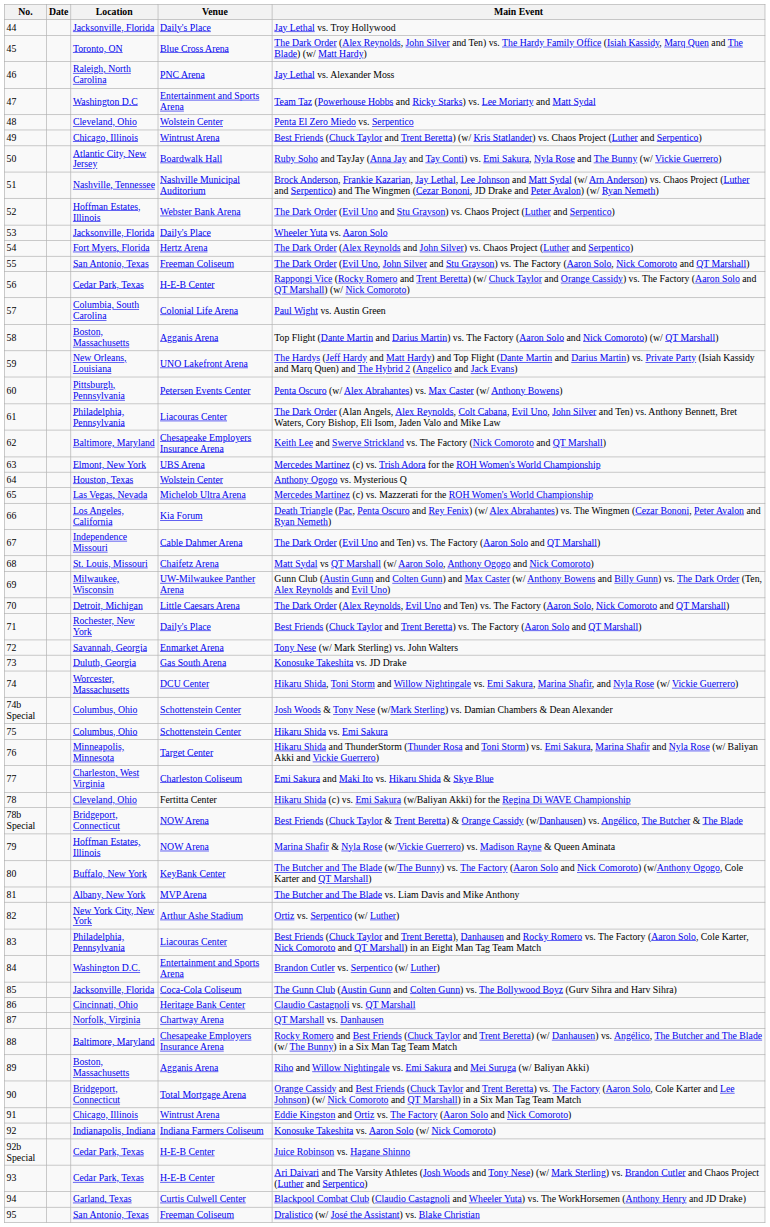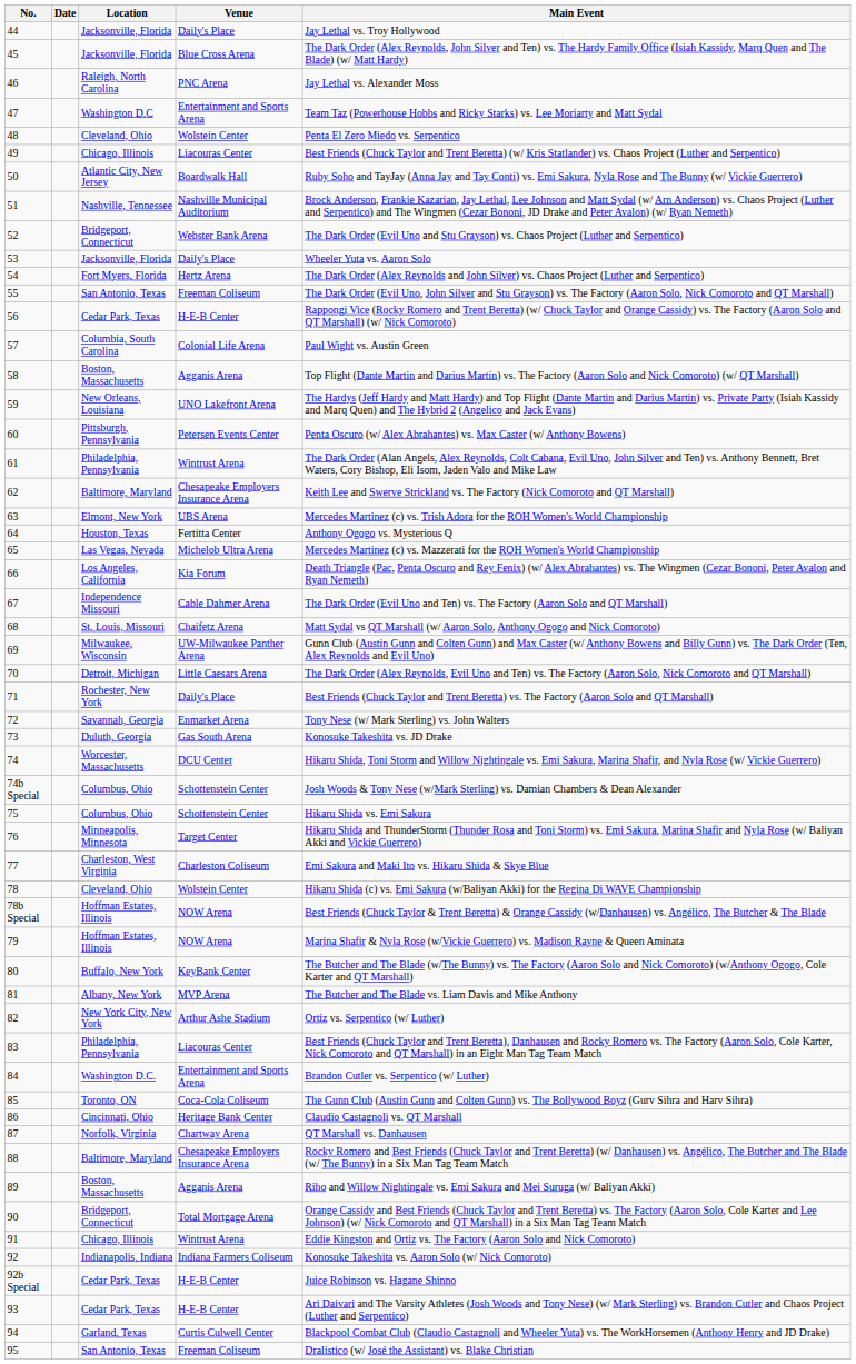45 | Location: Toronto, ON -> Jacksonville, Florida
49 | Venue: Wintrust Arena -> Liacouras Center
52 | Location: Hoffman Estates, Illinois -> Bridgeport, Connecticut
61 | Venue: Liacouras Center -> Wintrust Arena
64 | Venue: Wolstein Center -> Fertitta Center
78 | Venue: Fertitta Center -> Wolstein Center
78b Special | Location: Bridgeport, Connecticut -> Hoffman Estates, Illinois
85 | Location: Jacksonville, Florida -> Toronto, ON
